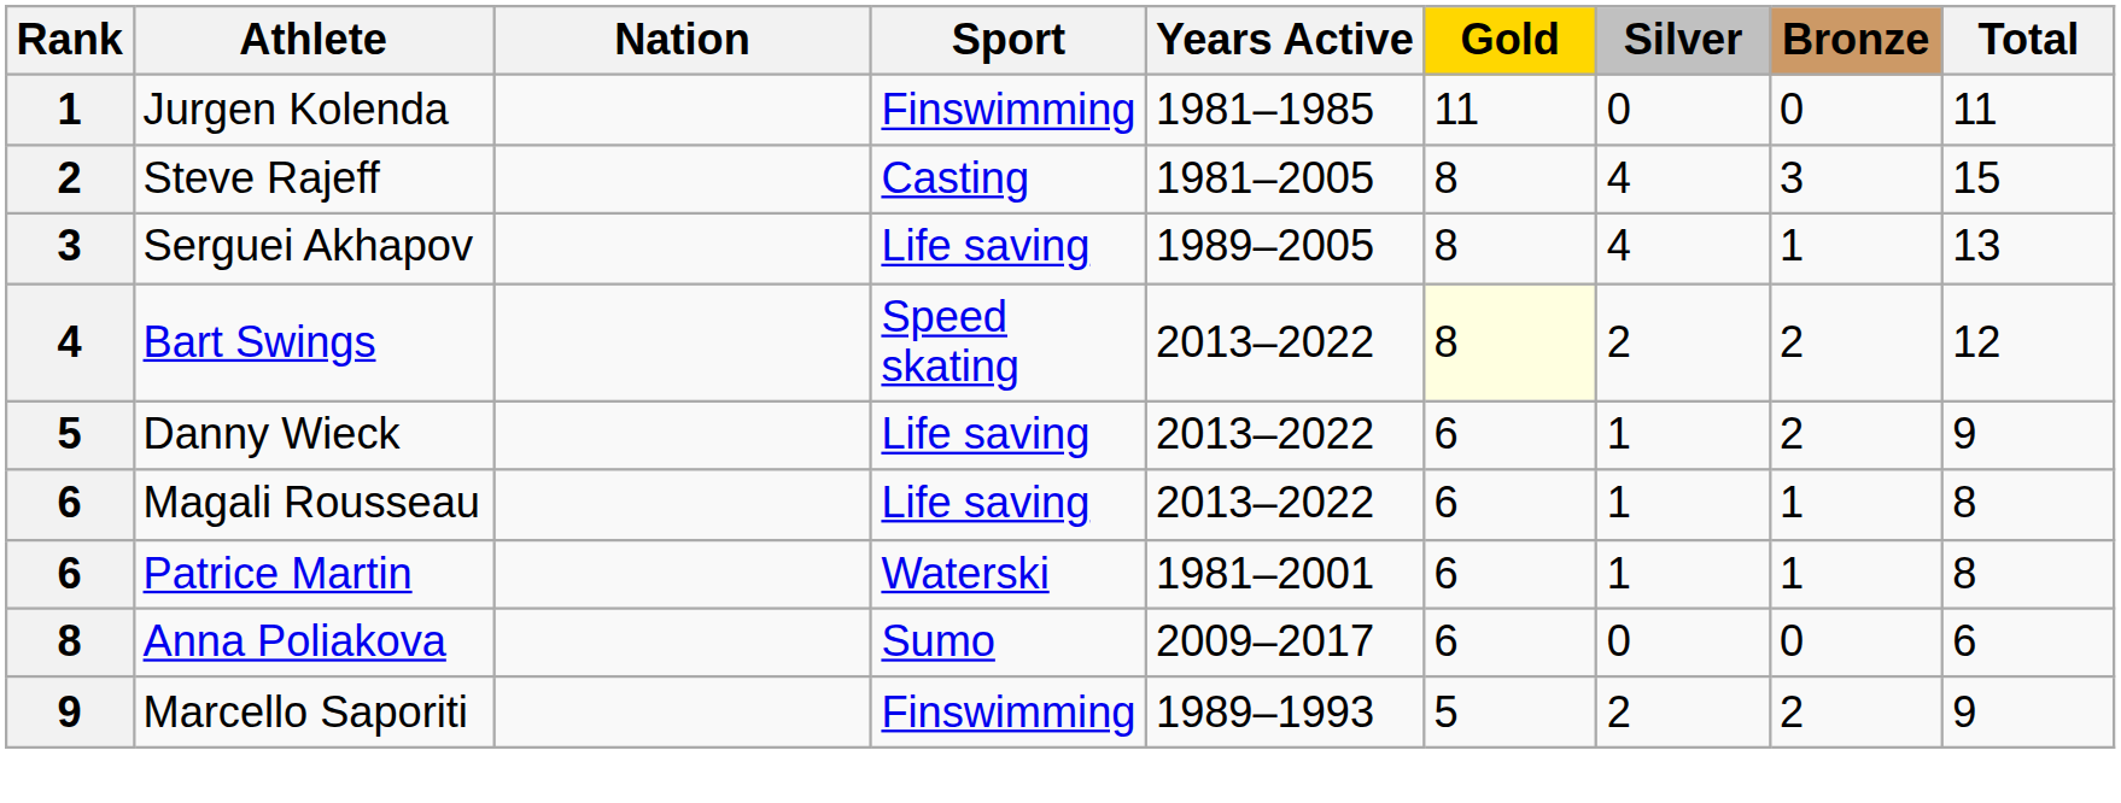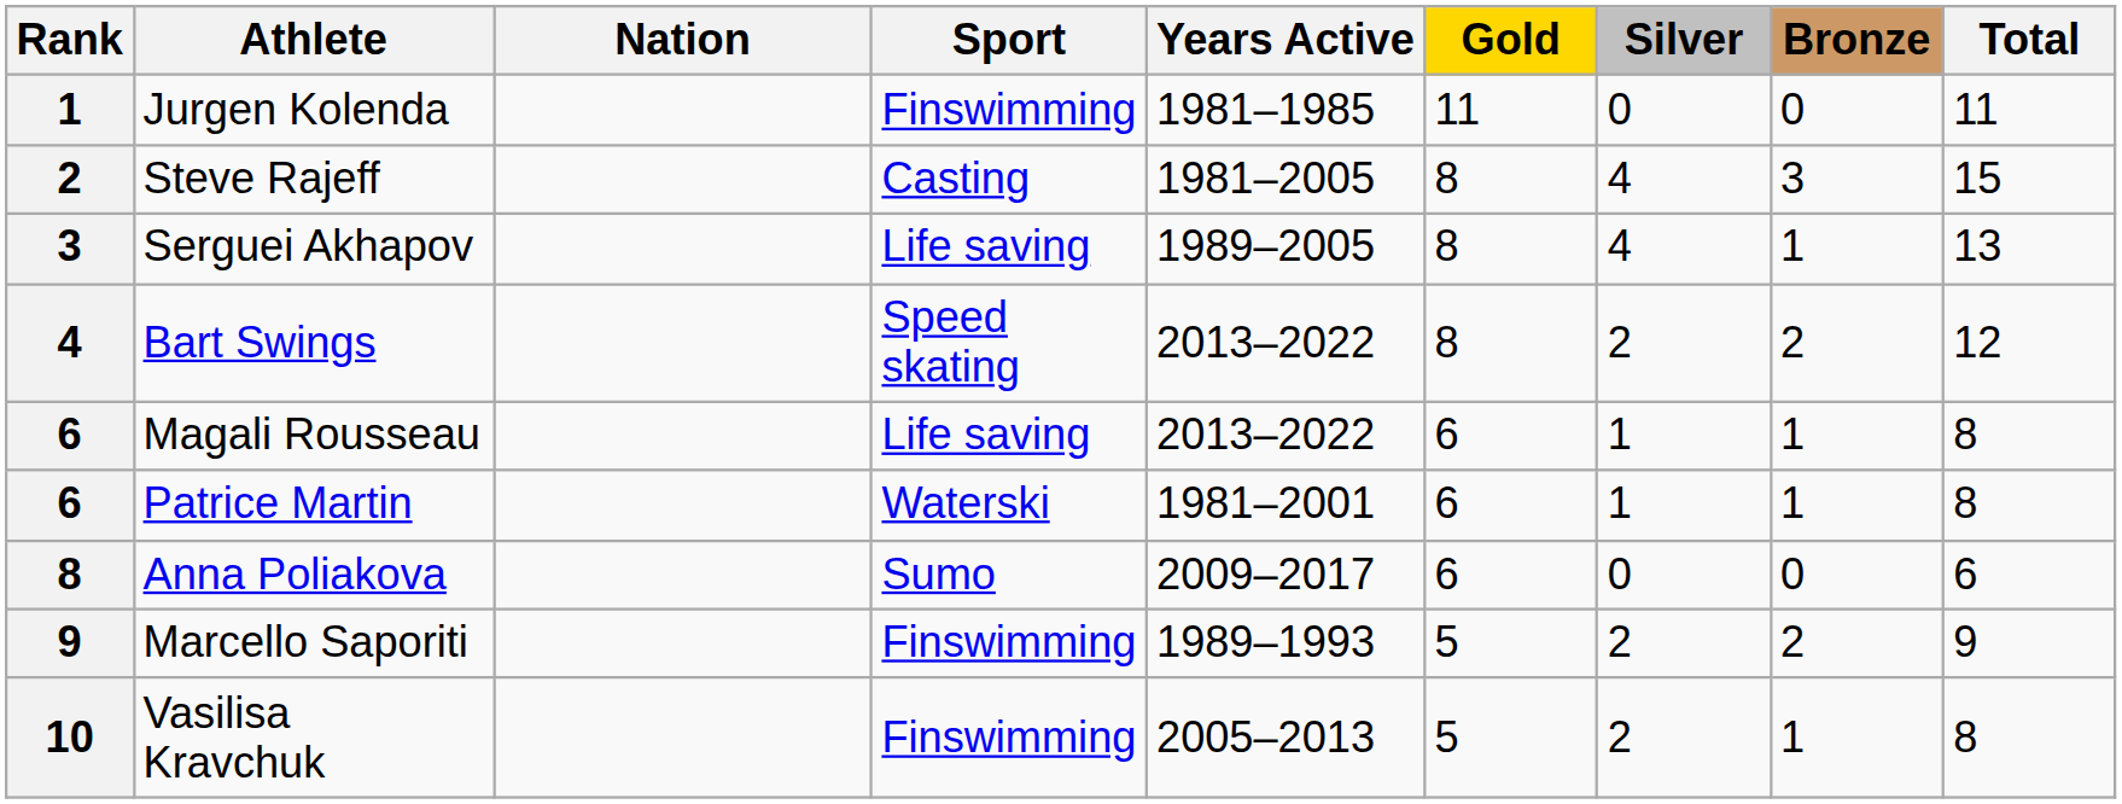Bart Swings | Gold: lightyellow background -> no background
- row: 5 | Danny Wieck | Life saving | 2013–2022 | 6 | 1 | 2 | 9
+ row: 10 | Vasilisa Kravchuk | Finswimming | 2005–2013 | 5 | 2 | 1 | 8
